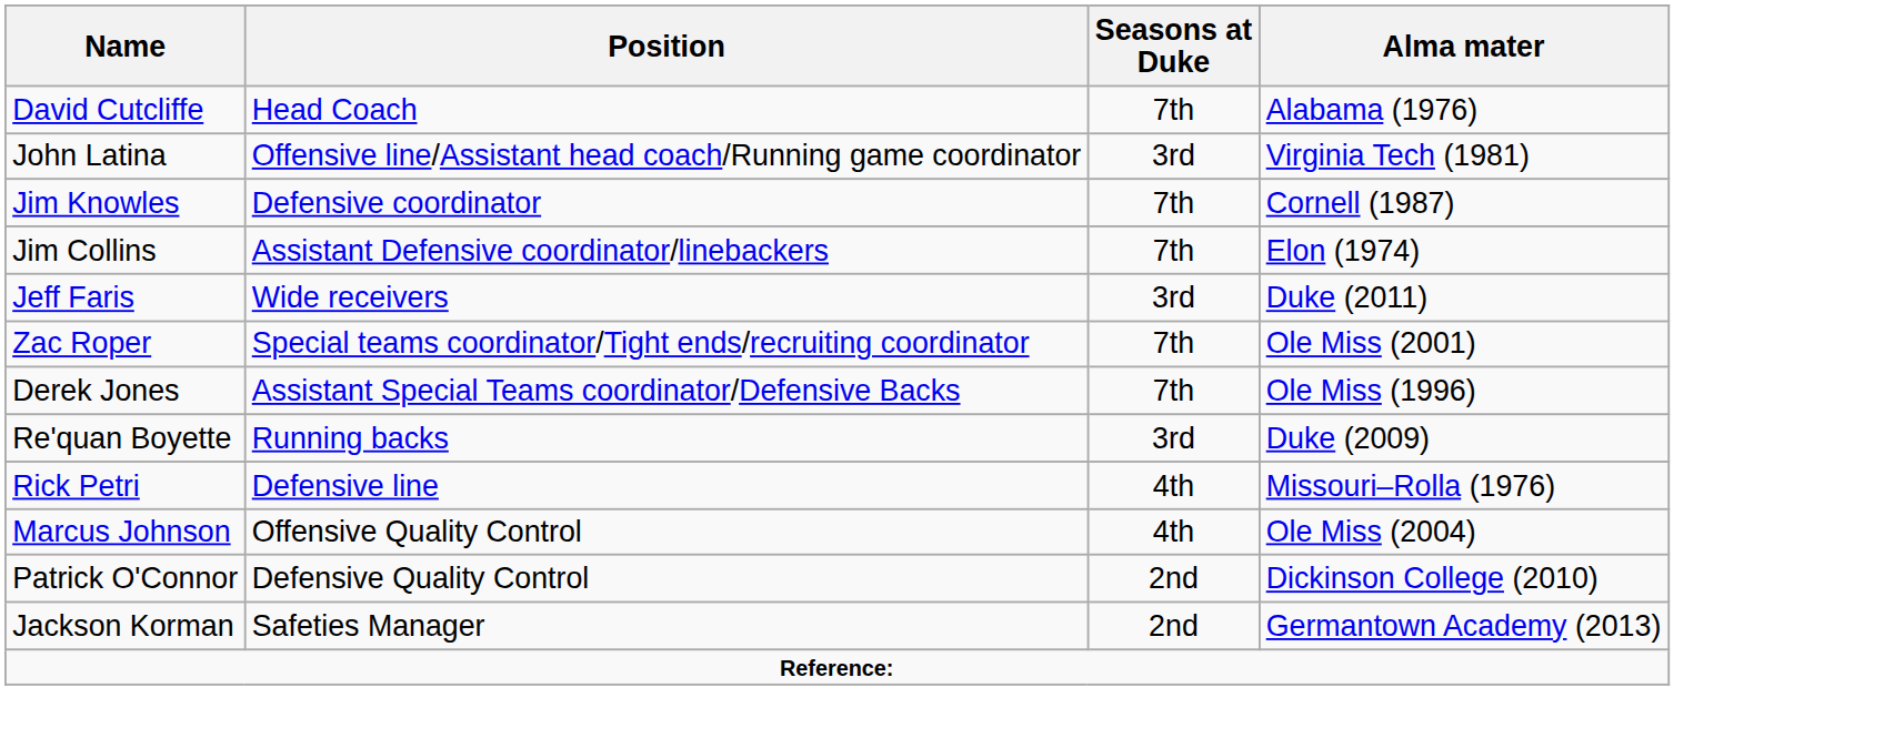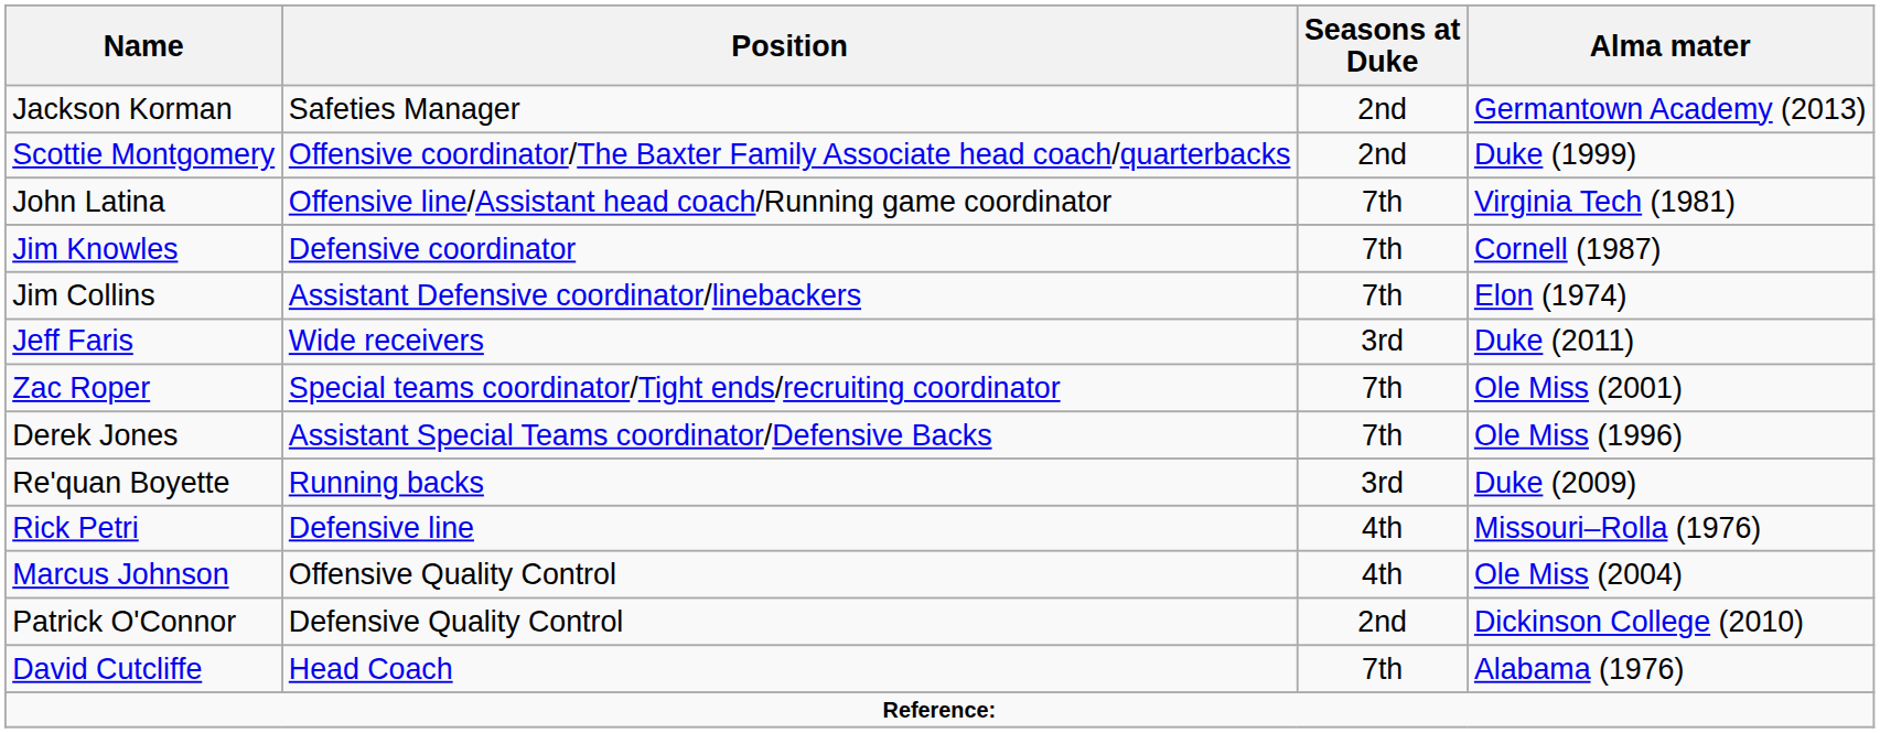rows swapped: David Cutcliffe <-> Jackson Korman
+ row: Scottie Montgomery | Offensive coordinator/The Baxter Family Associate head coach/quarterbacks | 2nd | Duke (1999)
John Latina | Seasons at Duke: 3rd -> 7th
